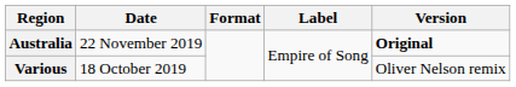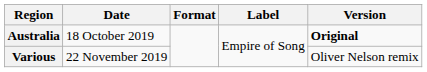Australia | Date: 22 November 2019 -> 18 October 2019
Various | Date: 18 October 2019 -> 22 November 2019
